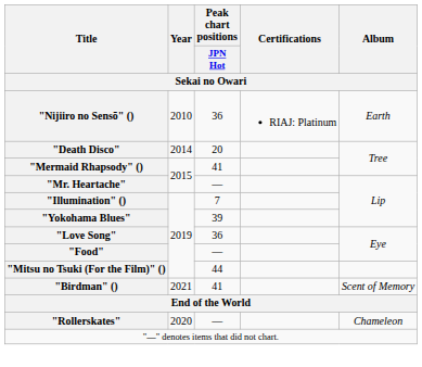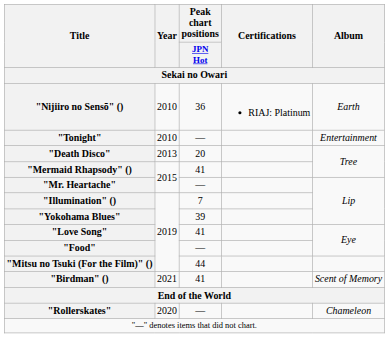+ row: "Tonight" | 2010 | — | Entertainment
"Death Disco" | Year: 2014 -> 2013
"Love Song" | Peak chart positions / JPN Hot: 36 -> 41
